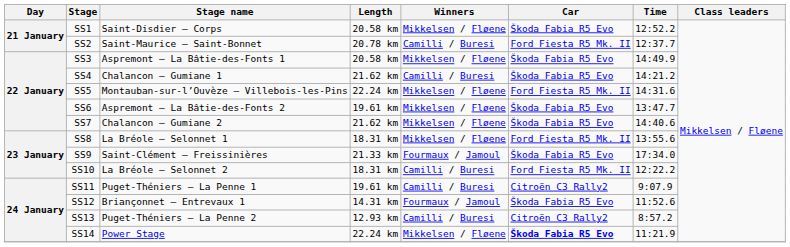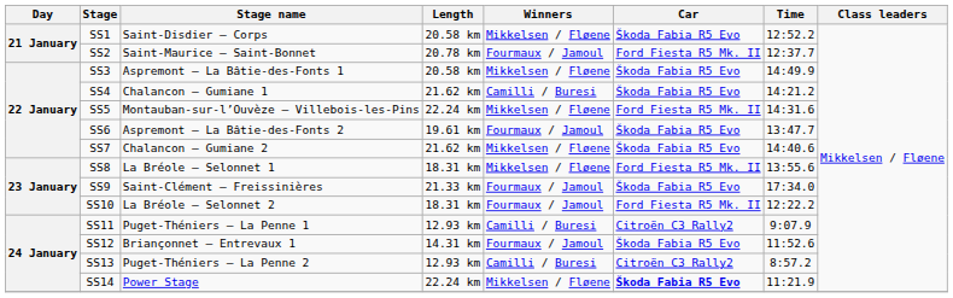SS2 | Winners: Camilli / Buresi -> Fourmaux / Jamoul
SS6 | Winners: Mikkelsen / Fløene -> Fourmaux / Jamoul
SS10 | Winners: Camilli / Buresi -> Fourmaux / Jamoul
SS11 | Length: 19.61 km -> 12.93 km
